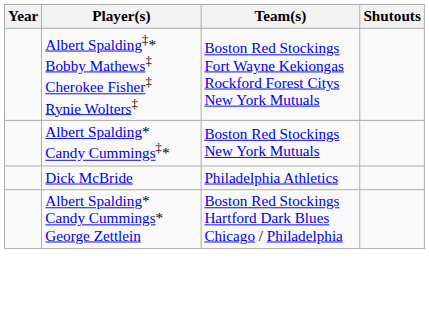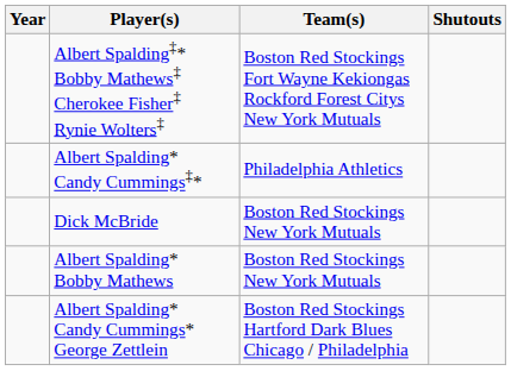Albert Spalding* Candy Cummings‡* | Team(s): Boston Red Stockings New York Mutuals -> Philadelphia Athletics
Dick McBride | Team(s): Philadelphia Athletics -> Boston Red Stockings New York Mutuals
+ row: Albert Spalding* Bobby Mathews | Boston Red Stockings New York Mutuals
